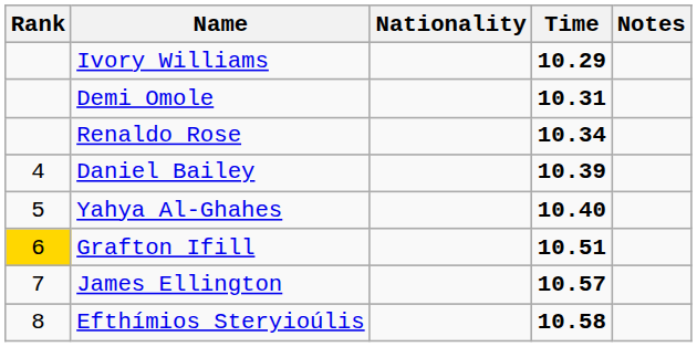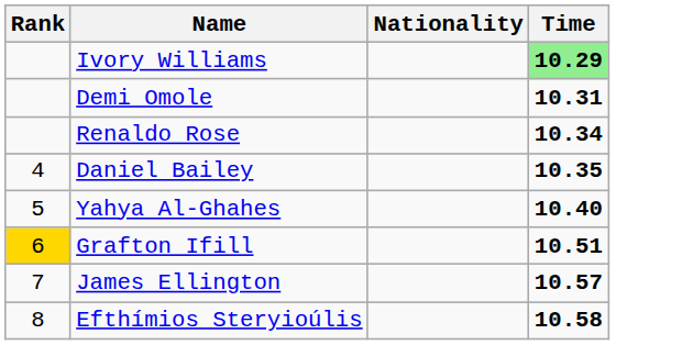- column: Notes
Ivory Williams | Time: no background -> lightgreen background
Daniel Bailey | Time: 10.39 -> 10.35
